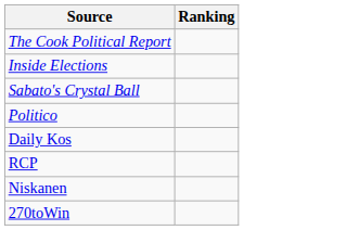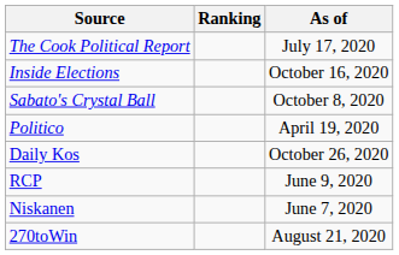+ column: As of | July 17, 2020 | October 16, 2020 | October 8, 2020 | April 19, 2020 | October 26, 2020 | June 9, 2020 | June 7, 2020 | August 21, 2020
